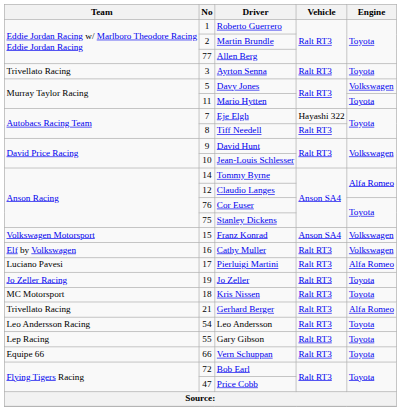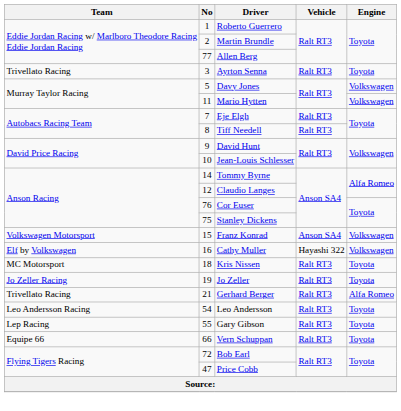Mario Hytten | Engine: Toyota -> Volkswagen
Eje Elgh | Vehicle: Hayashi 322 -> Ralt RT3
Cathy Muller | Vehicle: Ralt RT3 -> Hayashi 322
- row: Luciano Pavesi | 17 | Pierluigi Martini | Ralt RT3 | Alfa Romeo
rows swapped: Kris Nissen <-> Jo Zeller
